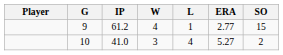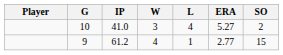rows swapped: 10 <-> 9
